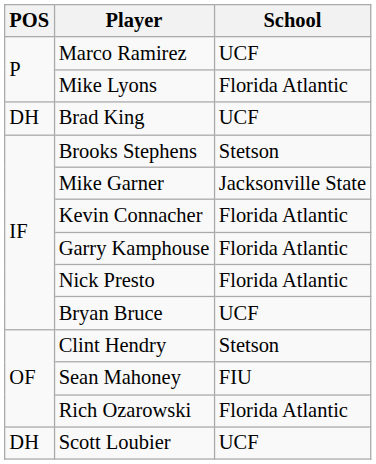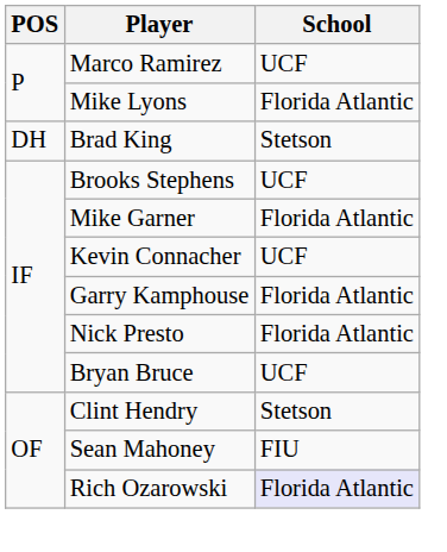Brad King | School: UCF -> Stetson
Brooks Stephens | School: Stetson -> UCF
Mike Garner | School: Jacksonville State -> Florida Atlantic
Kevin Connacher | School: Florida Atlantic -> UCF
Rich Ozarowski | School: no background -> lavender background
- row: DH | Scott Loubier | UCF
